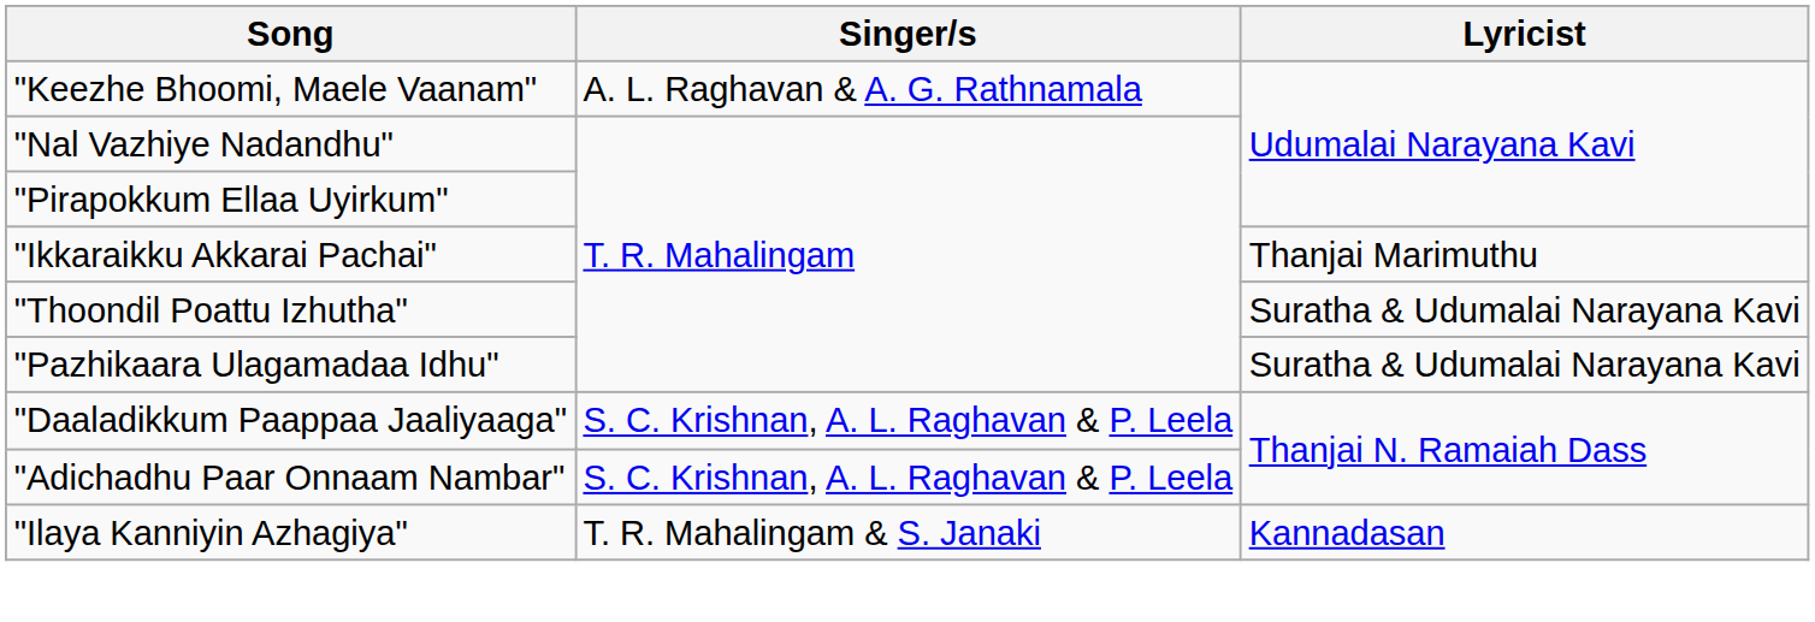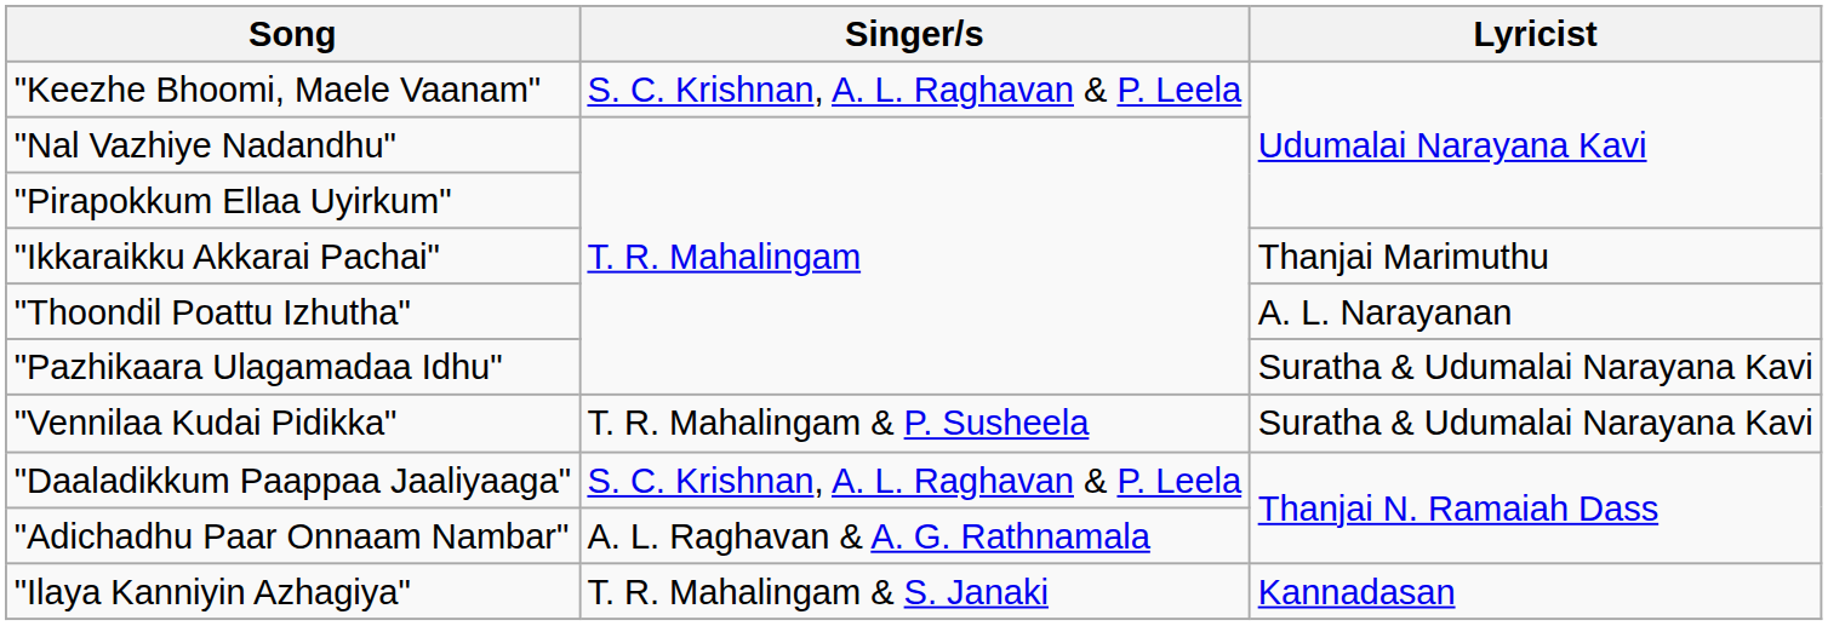"Keezhe Bhoomi, Maele Vaanam" | Singer/s: A. L. Raghavan & A. G. Rathnamala -> S. C. Krishnan, A. L. Raghavan & P. Leela
"Thoondil Poattu Izhutha" | Lyricist: Suratha & Udumalai Narayana Kavi -> A. L. Narayanan
+ row: "Vennilaa Kudai Pidikka" | T. R. Mahalingam & P. Susheela | Suratha & Udumalai Narayana Kavi
"Adichadhu Paar Onnaam Nambar" | Singer/s: S. C. Krishnan, A. L. Raghavan & P. Leela -> A. L. Raghavan & A. G. Rathnamala
